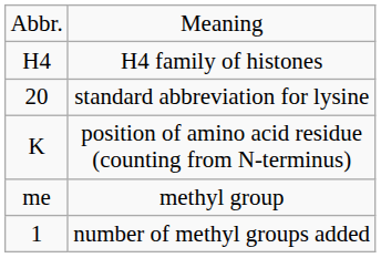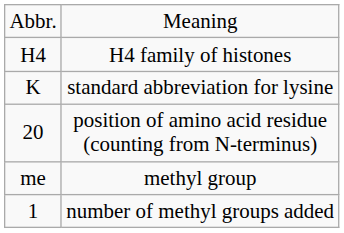standard abbreviation for lysine | column 1: 20 -> K
position of amino acid residue (counting from N-terminus) | column 1: K -> 20
